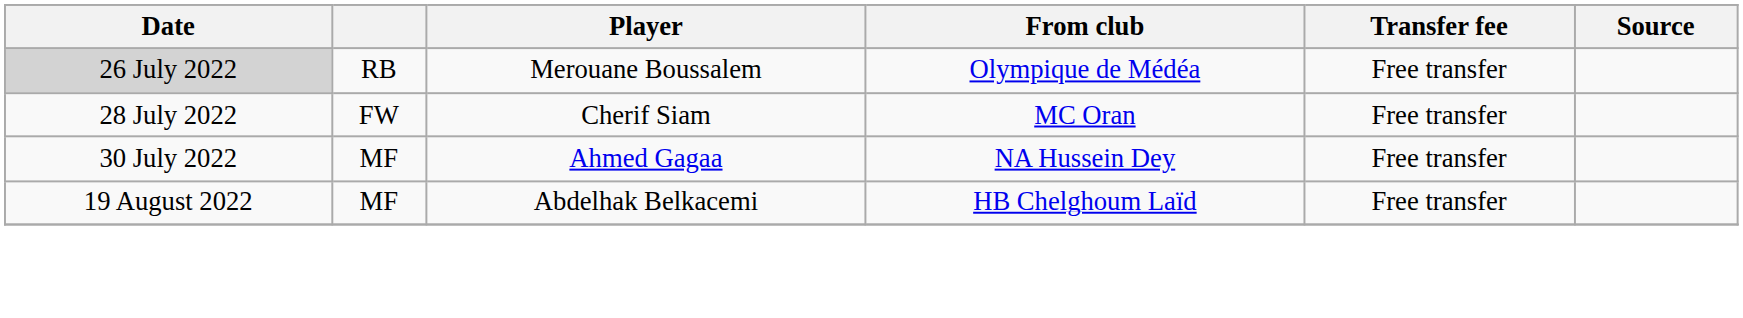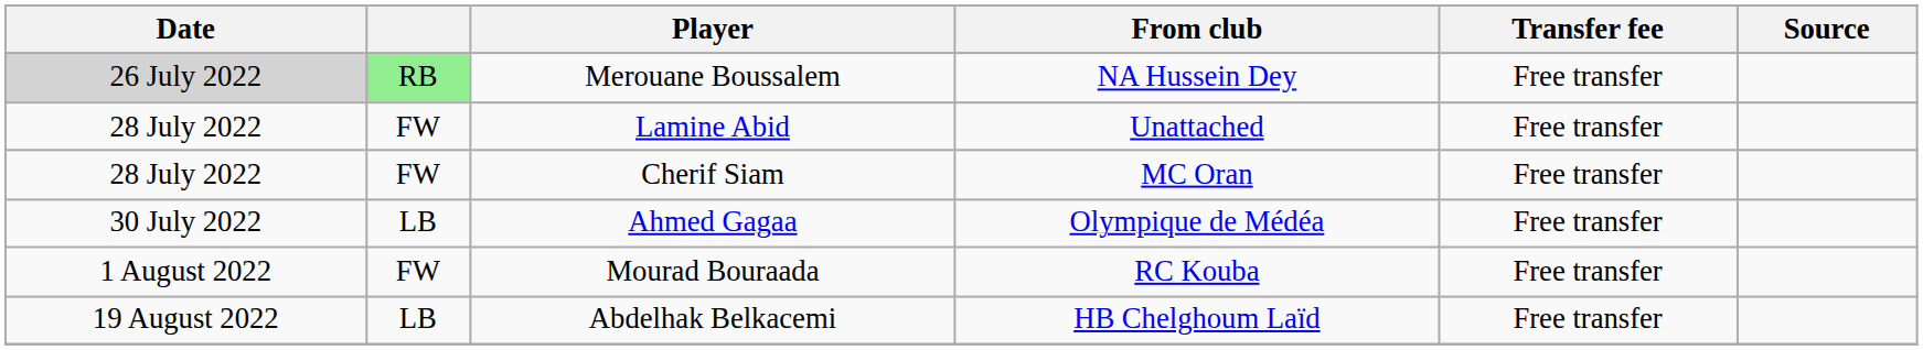Merouane Boussalem | column 2: no background -> lightgreen background
Merouane Boussalem | From club: Olympique de Médéa -> NA Hussein Dey
+ row: 28 July 2022 | FW | Lamine Abid | Unattached | Free transfer
Ahmed Gagaa | column 2: MF -> LB
Ahmed Gagaa | From club: NA Hussein Dey -> Olympique de Médéa
+ row: 1 August 2022 | FW | Mourad Bouraada | RC Kouba | Free transfer
Abdelhak Belkacemi | column 2: MF -> LB
